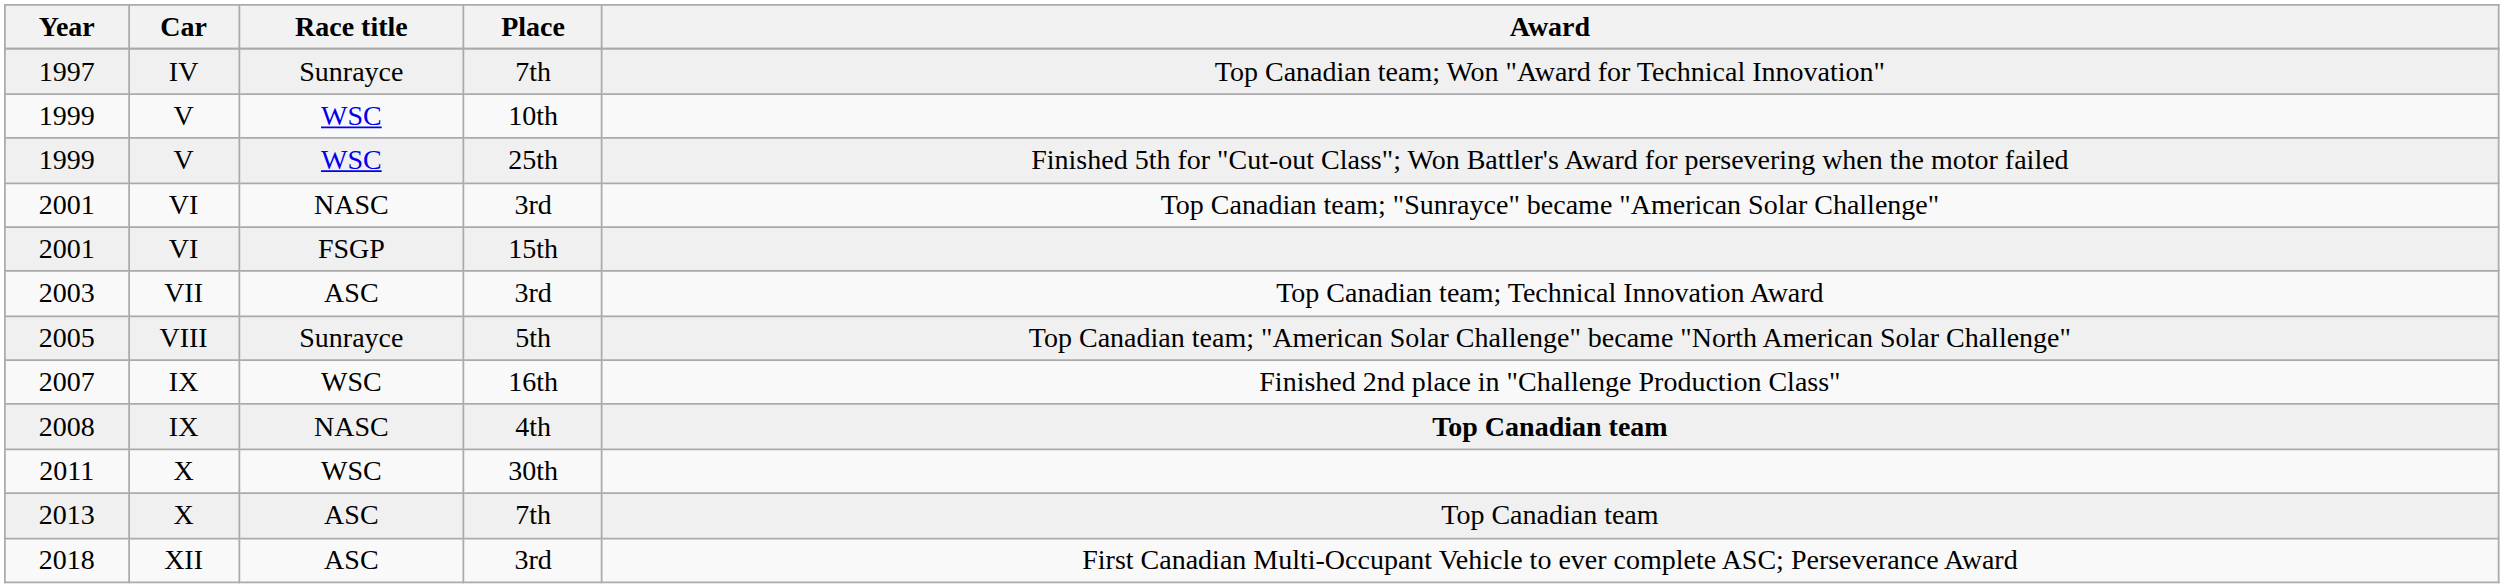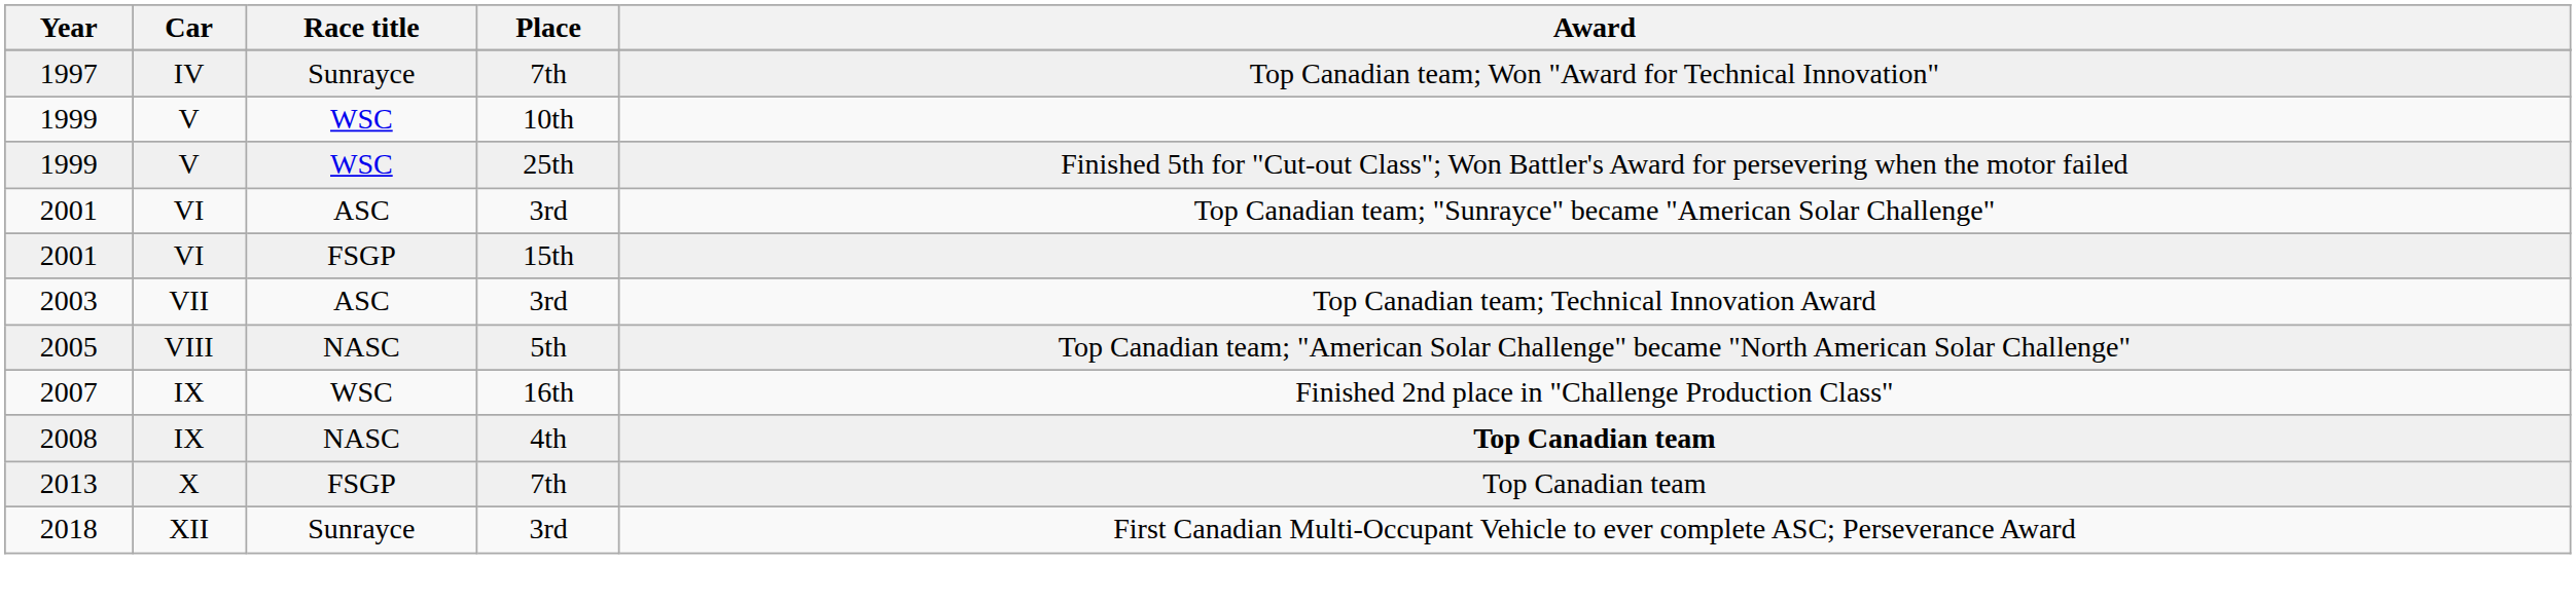2001 / 3rd | Race title: NASC -> ASC
2005 | Race title: Sunrayce -> NASC
- row: 2011 | X | WSC | 30th
2013 | Race title: ASC -> FSGP
2018 | Race title: ASC -> Sunrayce
